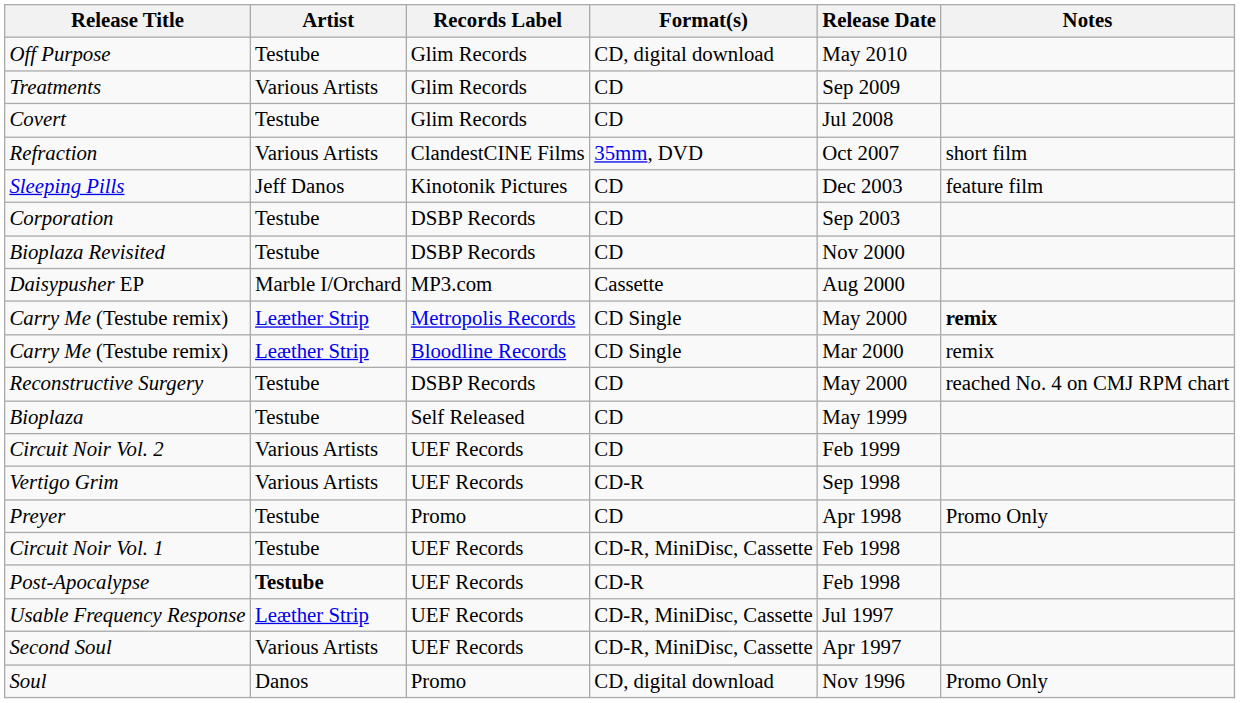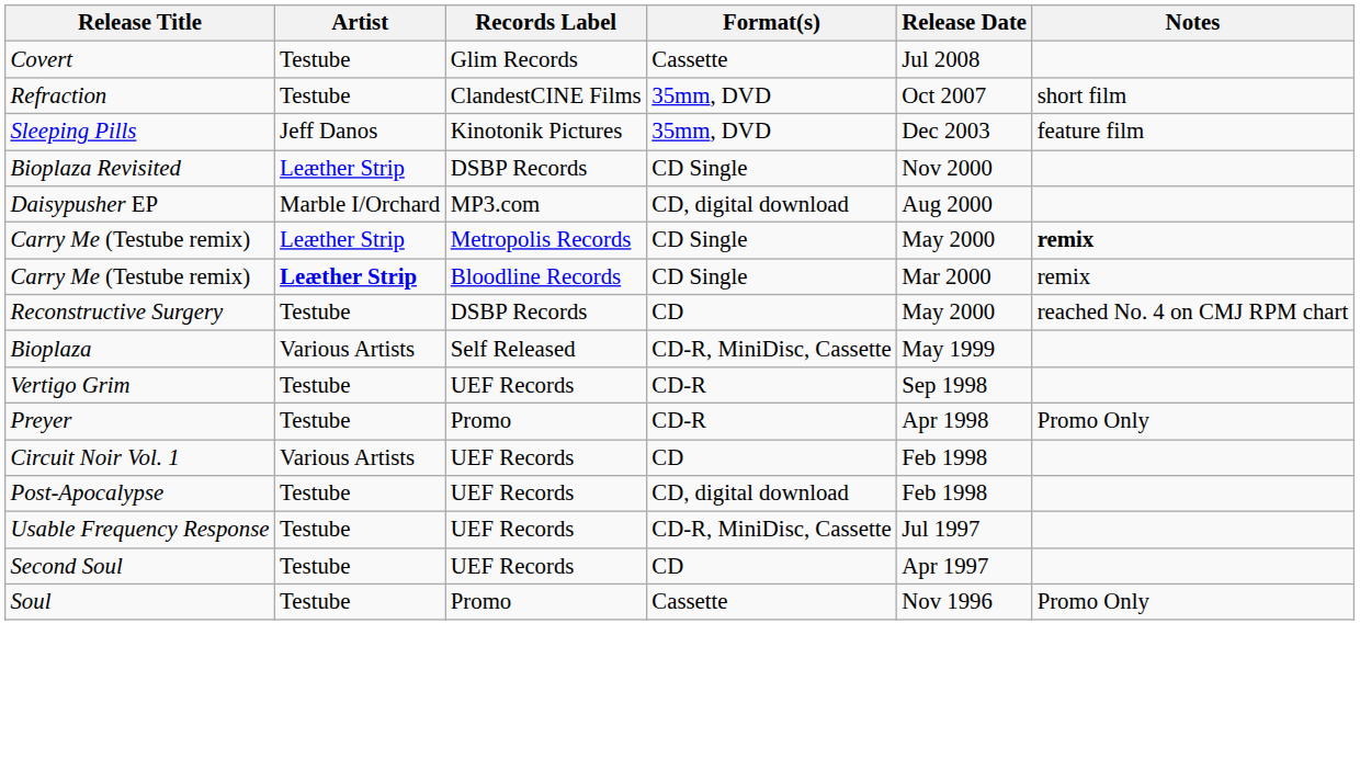- row: Off Purpose | Testube | Glim Records | CD, digital download | May 2010
- row: Treatments | Various Artists | Glim Records | CD | Sep 2009
Covert | Format(s): CD -> Cassette
Refraction | Artist: Various Artists -> Testube
Sleeping Pills | Format(s): CD -> 35mm, DVD
- row: Corporation | Testube | DSBP Records | CD | Sep 2003
Bioplaza Revisited | Artist: Testube -> Leæther Strip
Bioplaza Revisited | Format(s): CD -> CD Single
Daisypusher EP | Format(s): Cassette -> CD, digital download
Carry Me (Testube remix) / Bloodline Records | Artist: normal -> bold
Bioplaza | Artist: Testube -> Various Artists
Bioplaza | Format(s): CD -> CD-R, MiniDisc, Cassette
- row: Circuit Noir Vol. 2 | Various Artists | UEF Records | CD | Feb 1999
Vertigo Grim | Artist: Various Artists -> Testube
Preyer | Format(s): CD -> CD-R
Circuit Noir Vol. 1 | Artist: Testube -> Various Artists
Circuit Noir Vol. 1 | Format(s): CD-R, MiniDisc, Cassette -> CD
Post-Apocalypse | Artist: bold -> normal
Post-Apocalypse | Format(s): CD-R -> CD, digital download
Usable Frequency Response | Artist: Leæther Strip -> Testube
Second Soul | Artist: Various Artists -> Testube
Second Soul | Format(s): CD-R, MiniDisc, Cassette -> CD
Soul | Artist: Danos -> Testube
Soul | Format(s): CD, digital download -> Cassette
